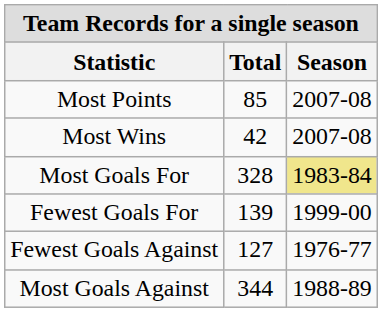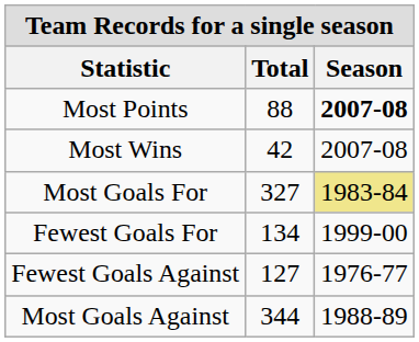Most Points | Total: 85 -> 88
Most Points | Season: normal -> bold
Most Goals For | Total: 328 -> 327
Fewest Goals For | Total: 139 -> 134
